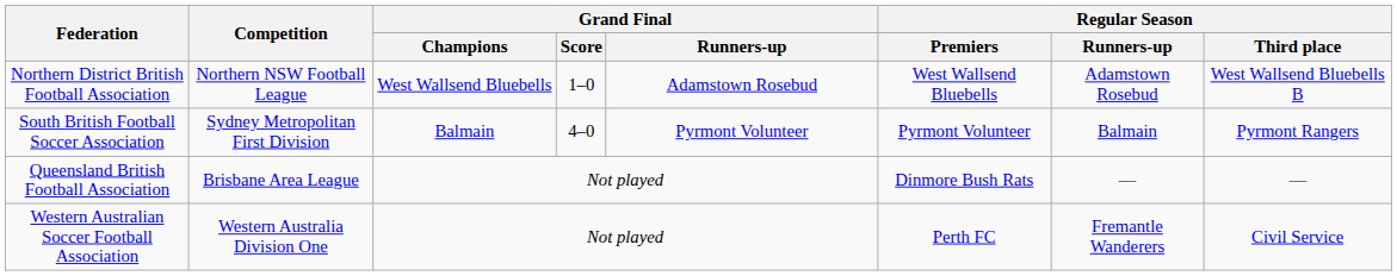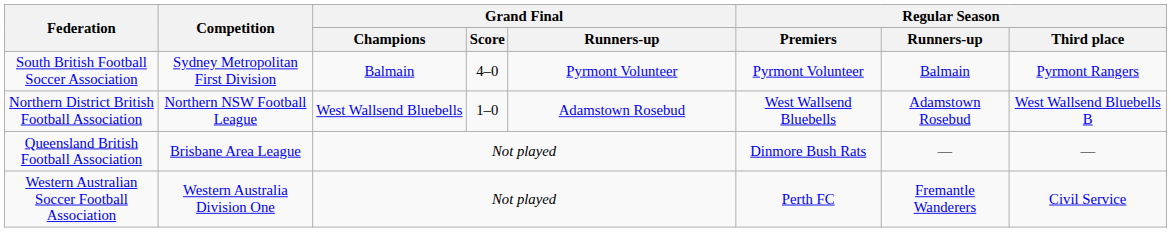rows swapped: Northern District British Football Association <-> South British Football Soccer Association
